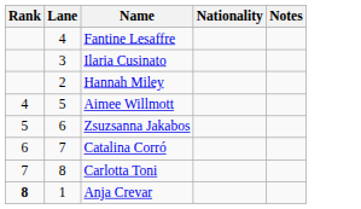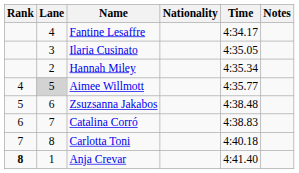+ column: Time | 4:34.17 | 4:35.05 | 4:35.34 | 4:35.77 | 4:38.48 | 4:38.83 | 4:40.18 | 4:41.40
Aimee Willmott | Lane: no background -> lightgrey background
